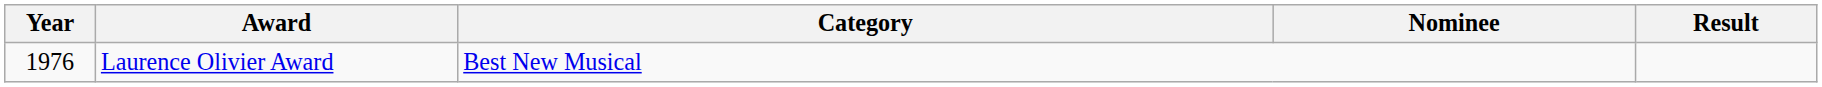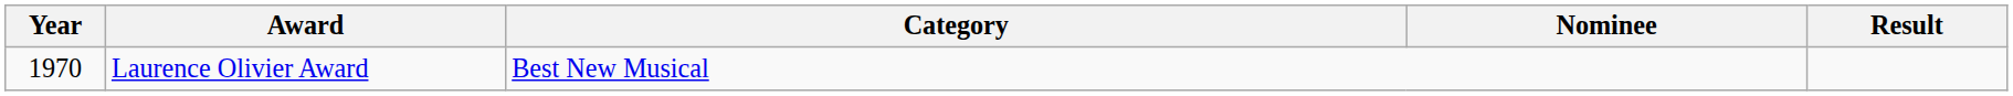Laurence Olivier Award | Year: 1976 -> 1970
